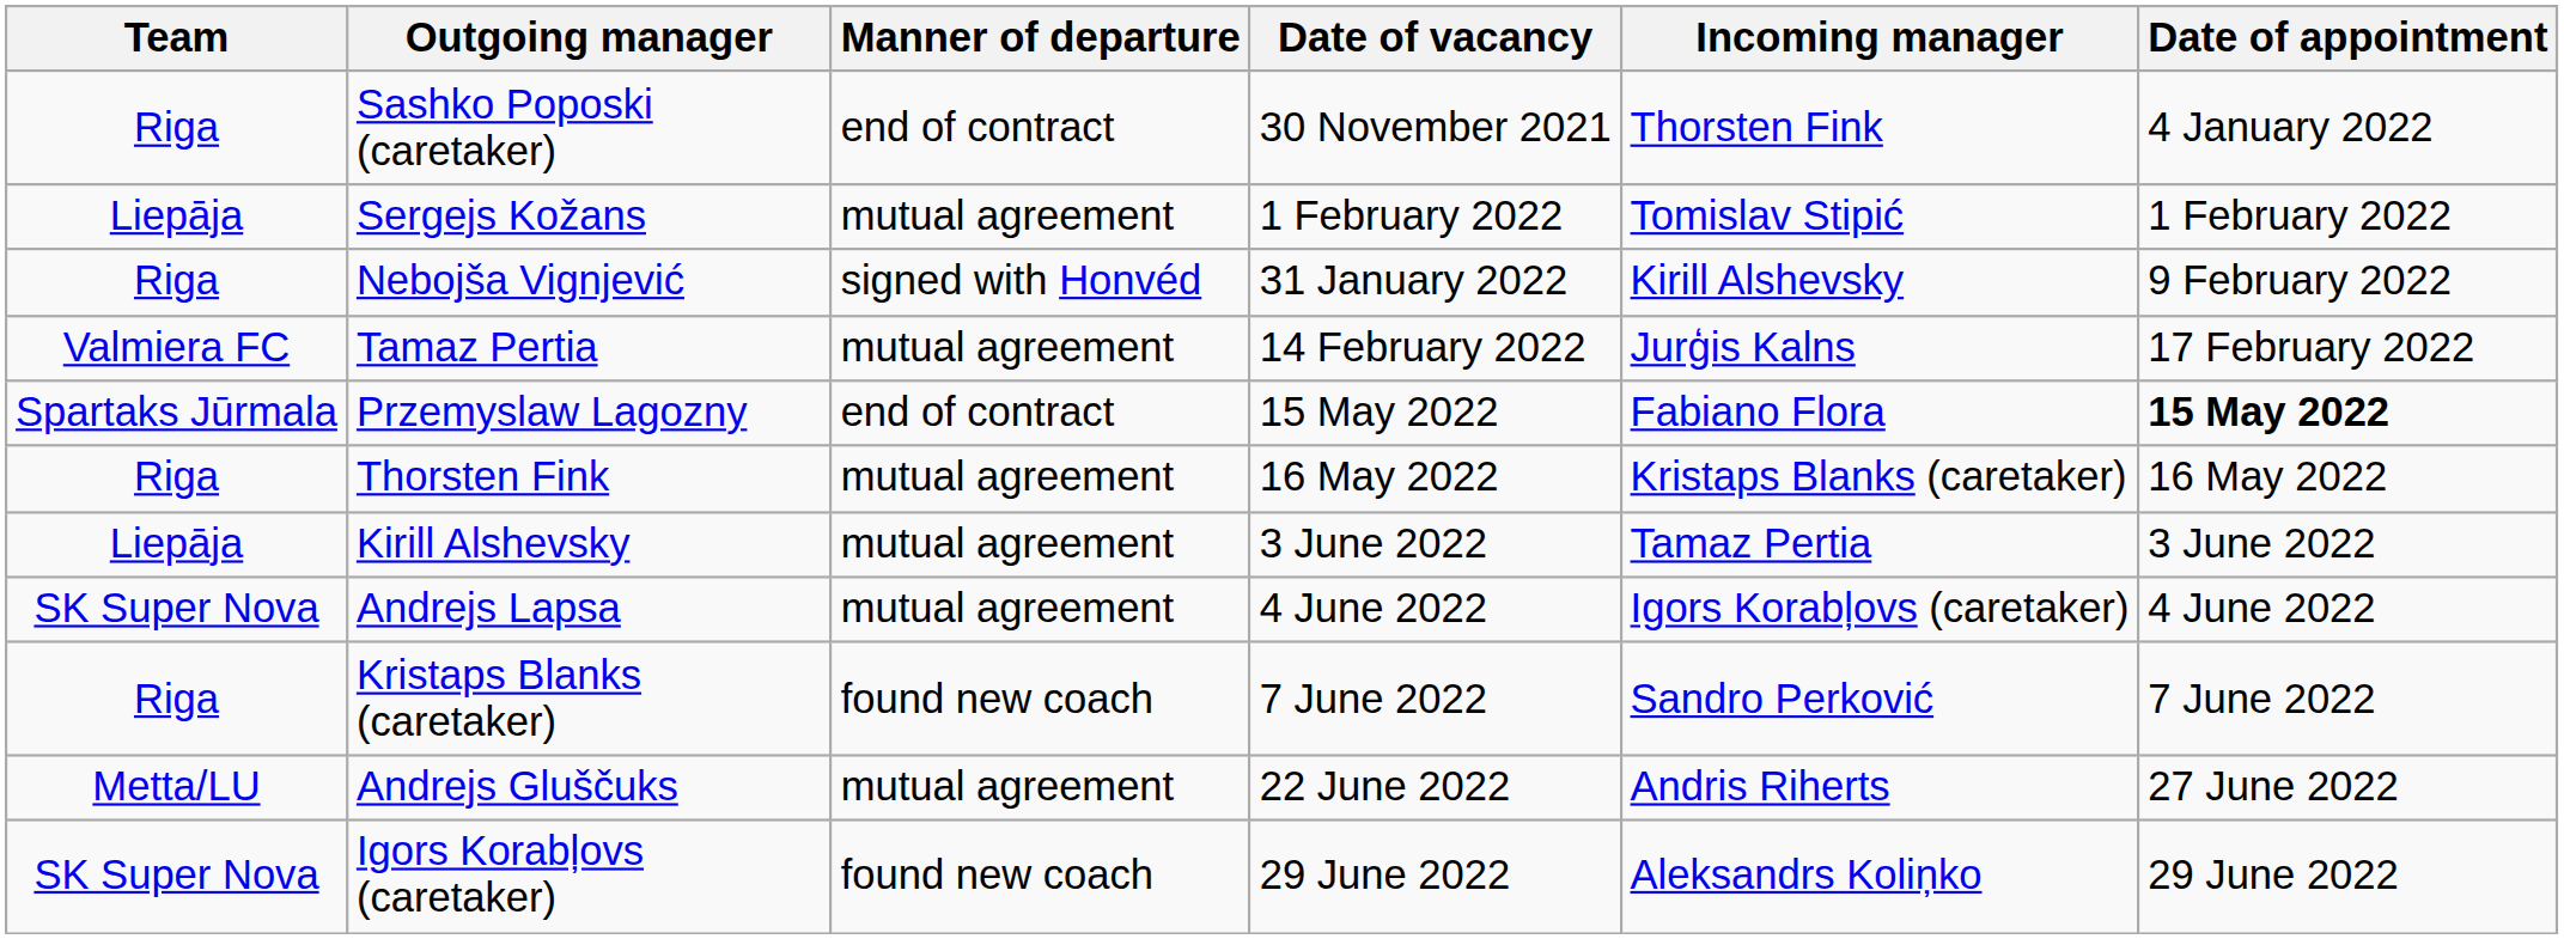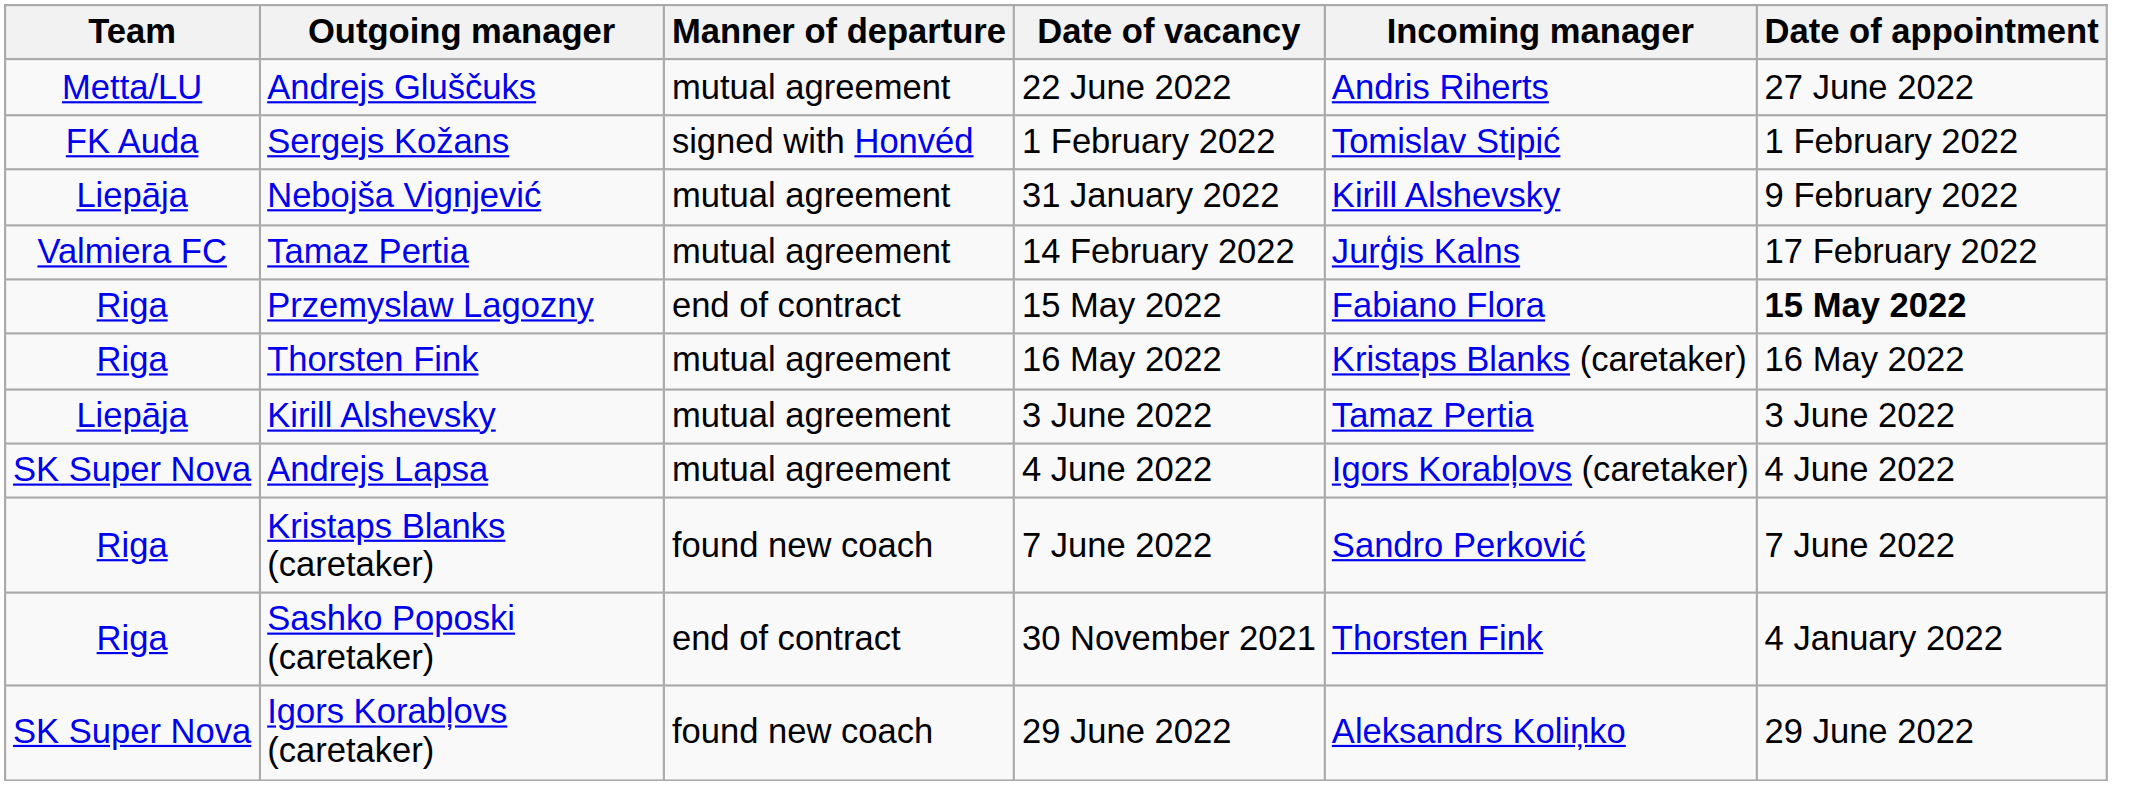rows swapped: Sashko Poposki (caretaker) <-> Andrejs Gluščuks
Sergejs Kožans | Team: Liepāja -> FK Auda
Sergejs Kožans | Manner of departure: mutual agreement -> signed with Honvéd
Nebojša Vignjević | Team: Riga -> Liepāja
Nebojša Vignjević | Manner of departure: signed with Honvéd -> mutual agreement
Przemyslaw Lagozny | Team: Spartaks Jūrmala -> Riga
